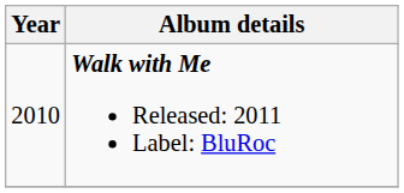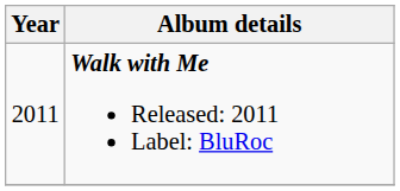Walk with Me Released: 2011 Label: BluRoc | Year: 2010 -> 2011
